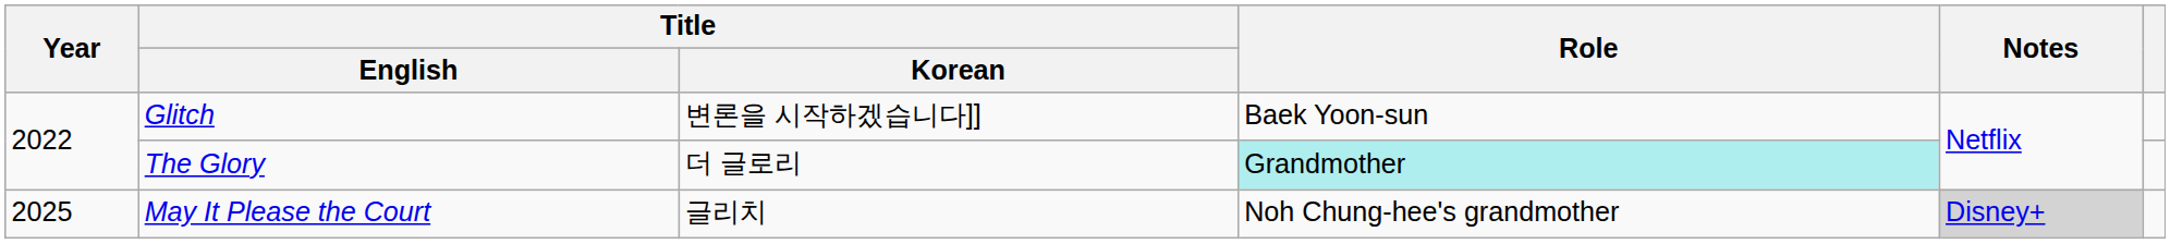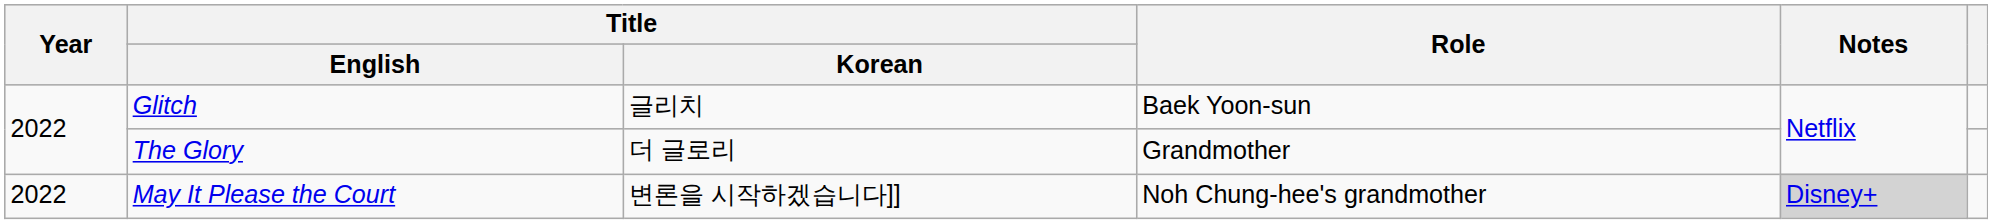Glitch | Title / Korean: 변론을 시작하겠습니다]] -> 글리치
The Glory | Role: paleturquoise background -> no background
May It Please the Court | Year: 2025 -> 2022
May It Please the Court | Title / Korean: 글리치 -> 변론을 시작하겠습니다]]
